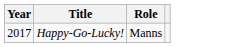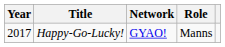+ column: Network | GYAO!
